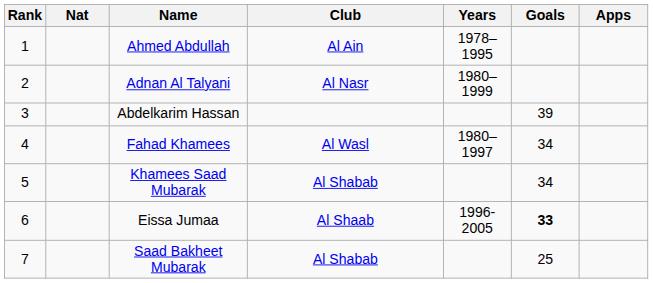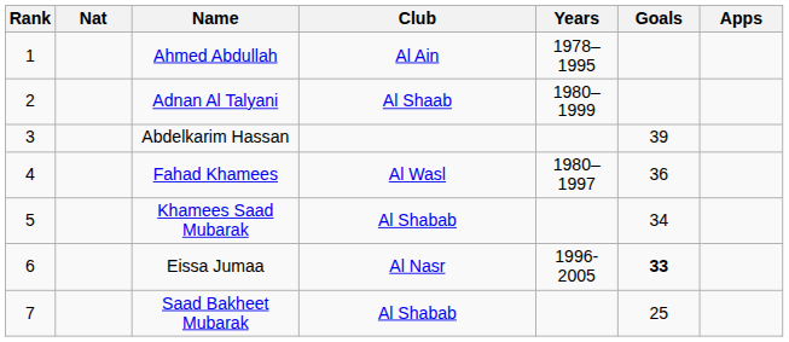Adnan Al Talyani | Club: Al Nasr -> Al Shaab
Fahad Khamees | Goals: 34 -> 36
Eissa Jumaa | Club: Al Shaab -> Al Nasr
